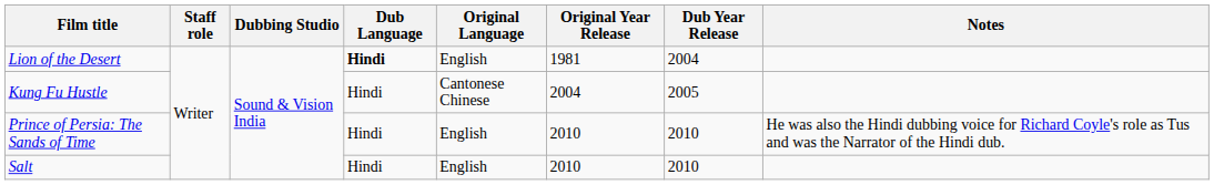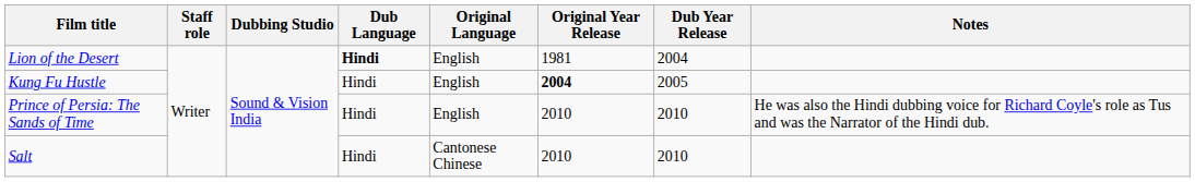Kung Fu Hustle | Original Language: Cantonese Chinese -> English
Kung Fu Hustle | Original Year Release: normal -> bold
Salt | Original Language: English -> Cantonese Chinese
